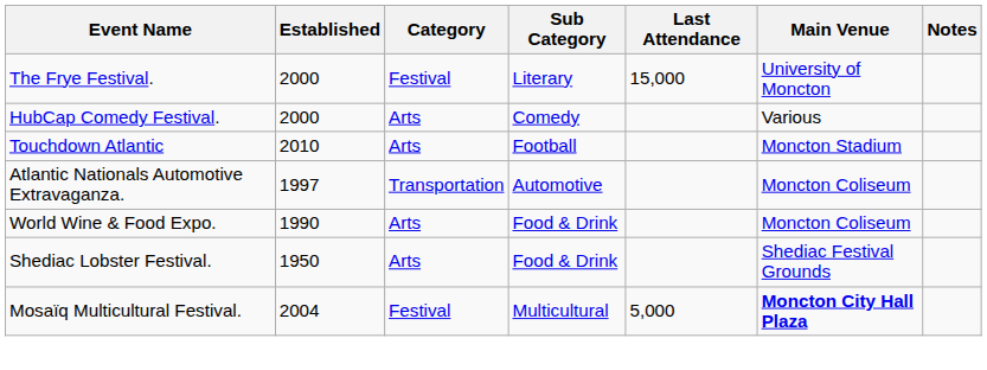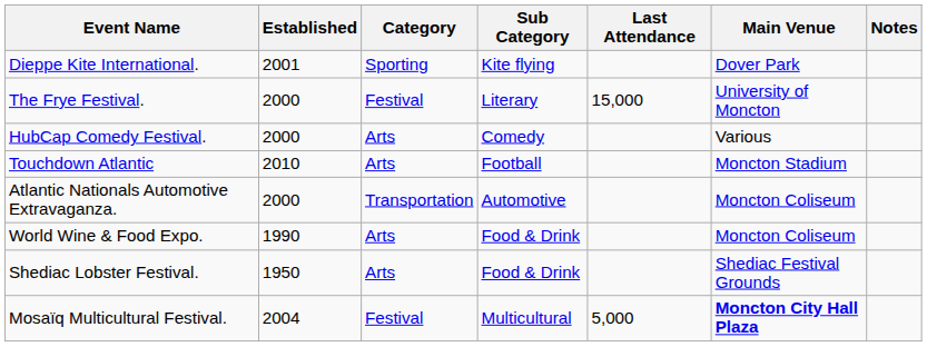+ row: Dieppe Kite International. | 2001 | Sporting | Kite flying | Dover Park
Atlantic Nationals Automotive Extravaganza. | Established: 1997 -> 2000
